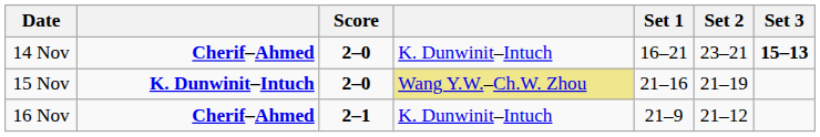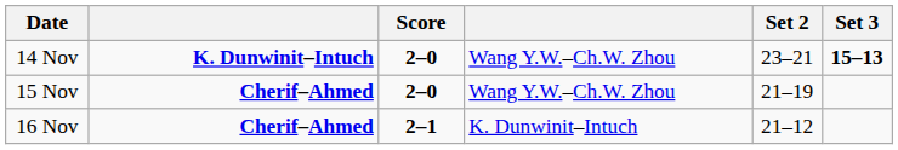- column: Set 1 | 16–21 | 21–16 | 21–9
14 Nov | column 2: Cherif–Ahmed -> K. Dunwinit–Intuch
14 Nov | column 4: K. Dunwinit–Intuch -> Wang Y.W.–Ch.W. Zhou
15 Nov | column 2: K. Dunwinit–Intuch -> Cherif–Ahmed
15 Nov | column 4: khaki background -> no background
